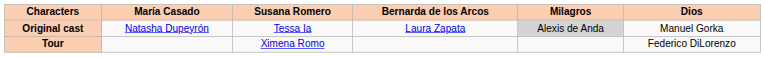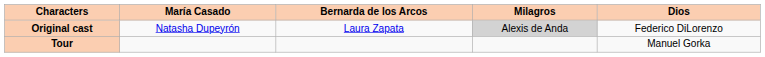- column: Susana Romero | Tessa Ia | Ximena Romo
Original cast | Dios: Manuel Gorka -> Federico DiLorenzo
Tour | Dios: Federico DiLorenzo -> Manuel Gorka
